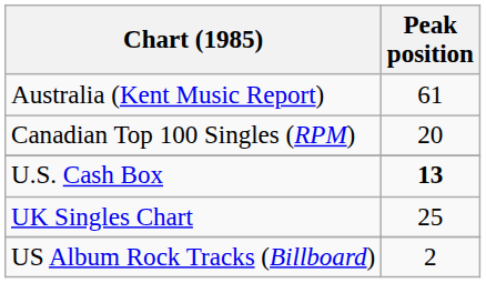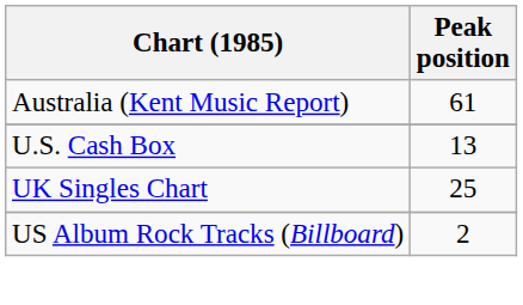- row: Canadian Top 100 Singles (RPM) | 20
U.S. Cash Box | Peak position: bold -> normal
